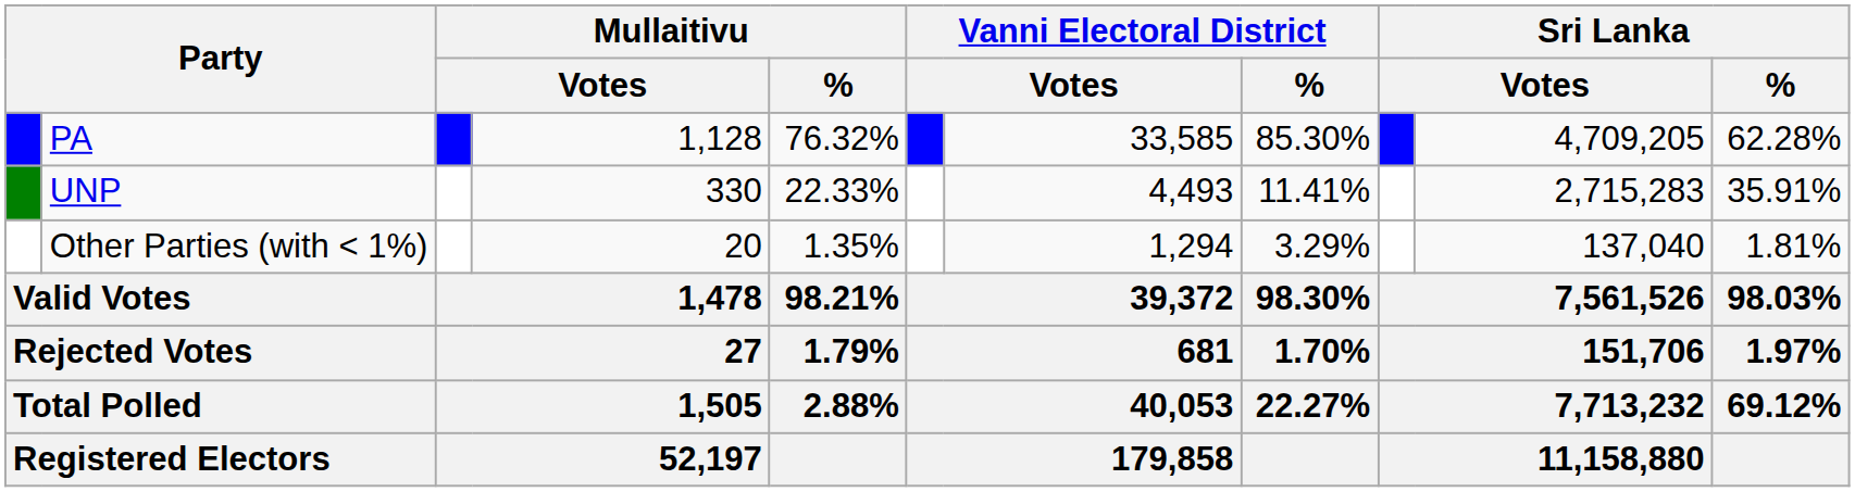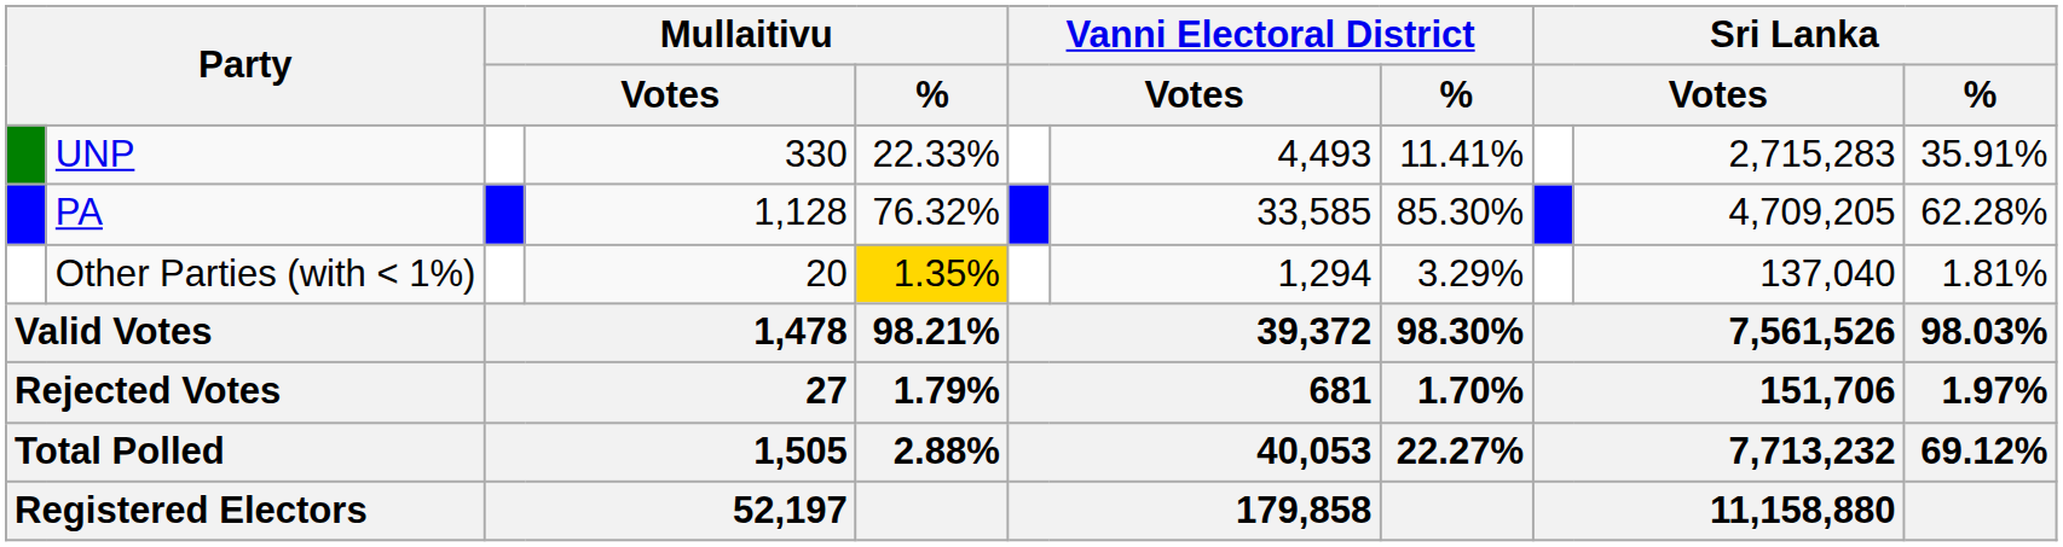rows swapped: PA <-> UNP
Other Parties (with < 1%) | Mullaitivu / %: no background -> gold background
